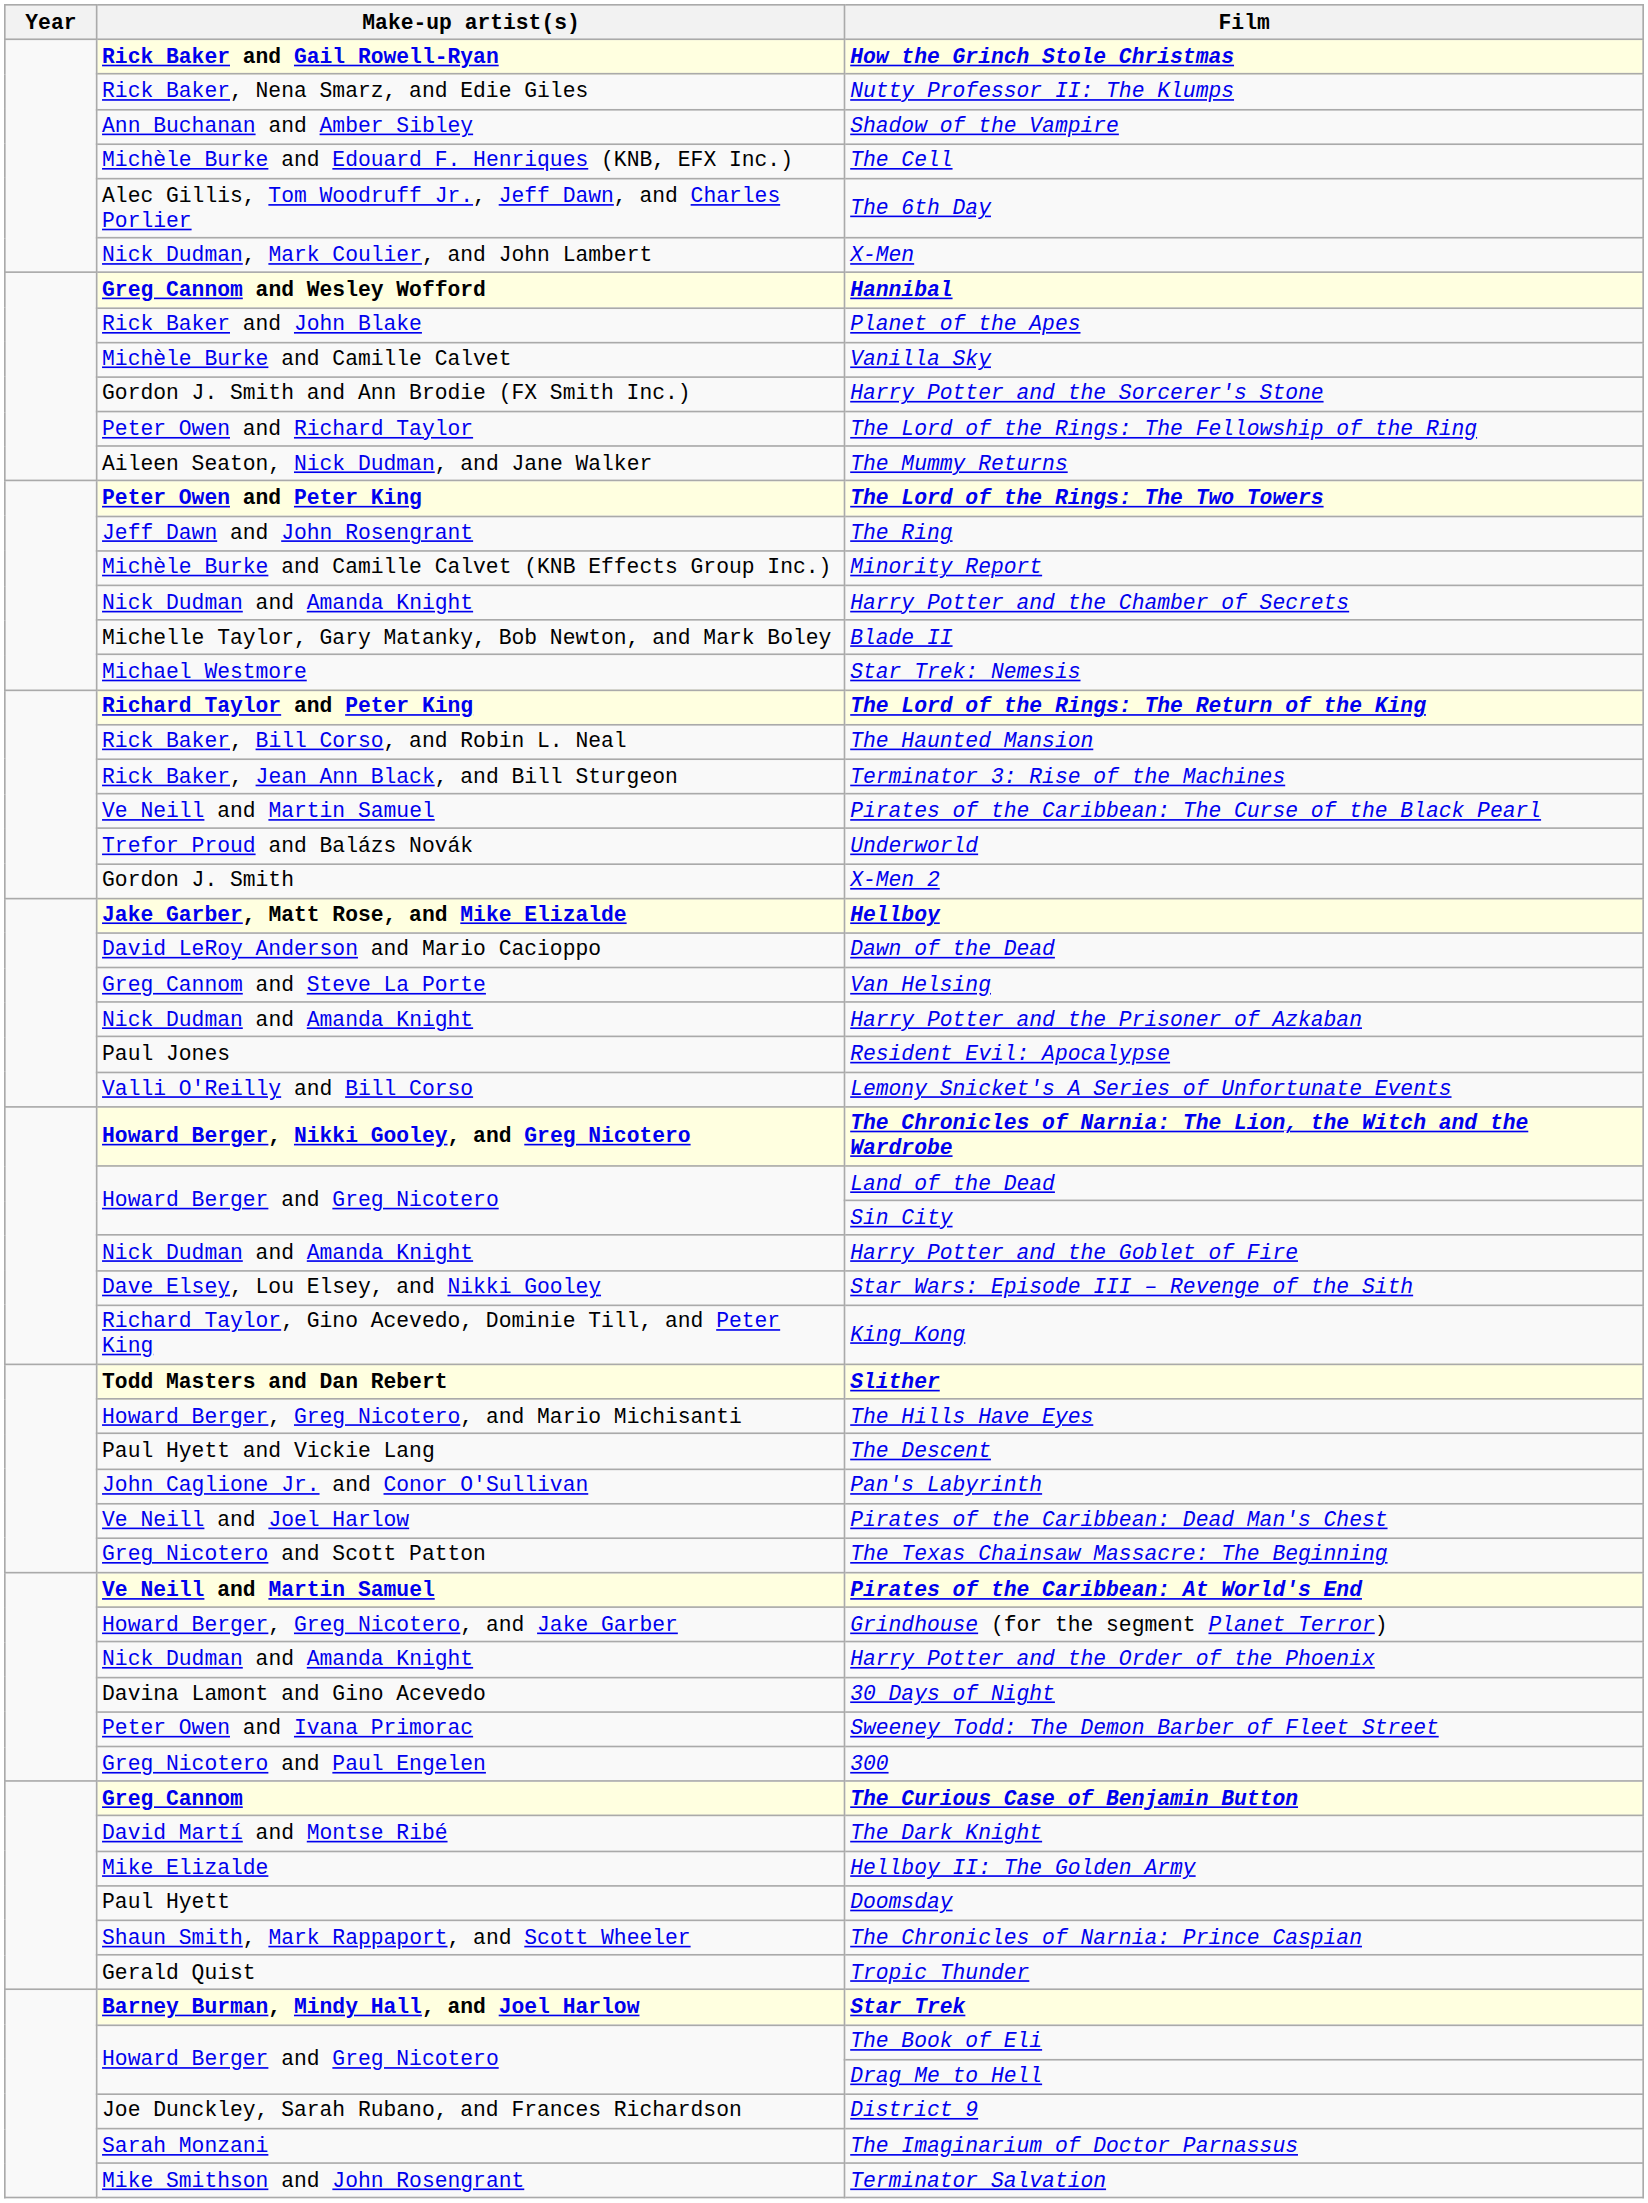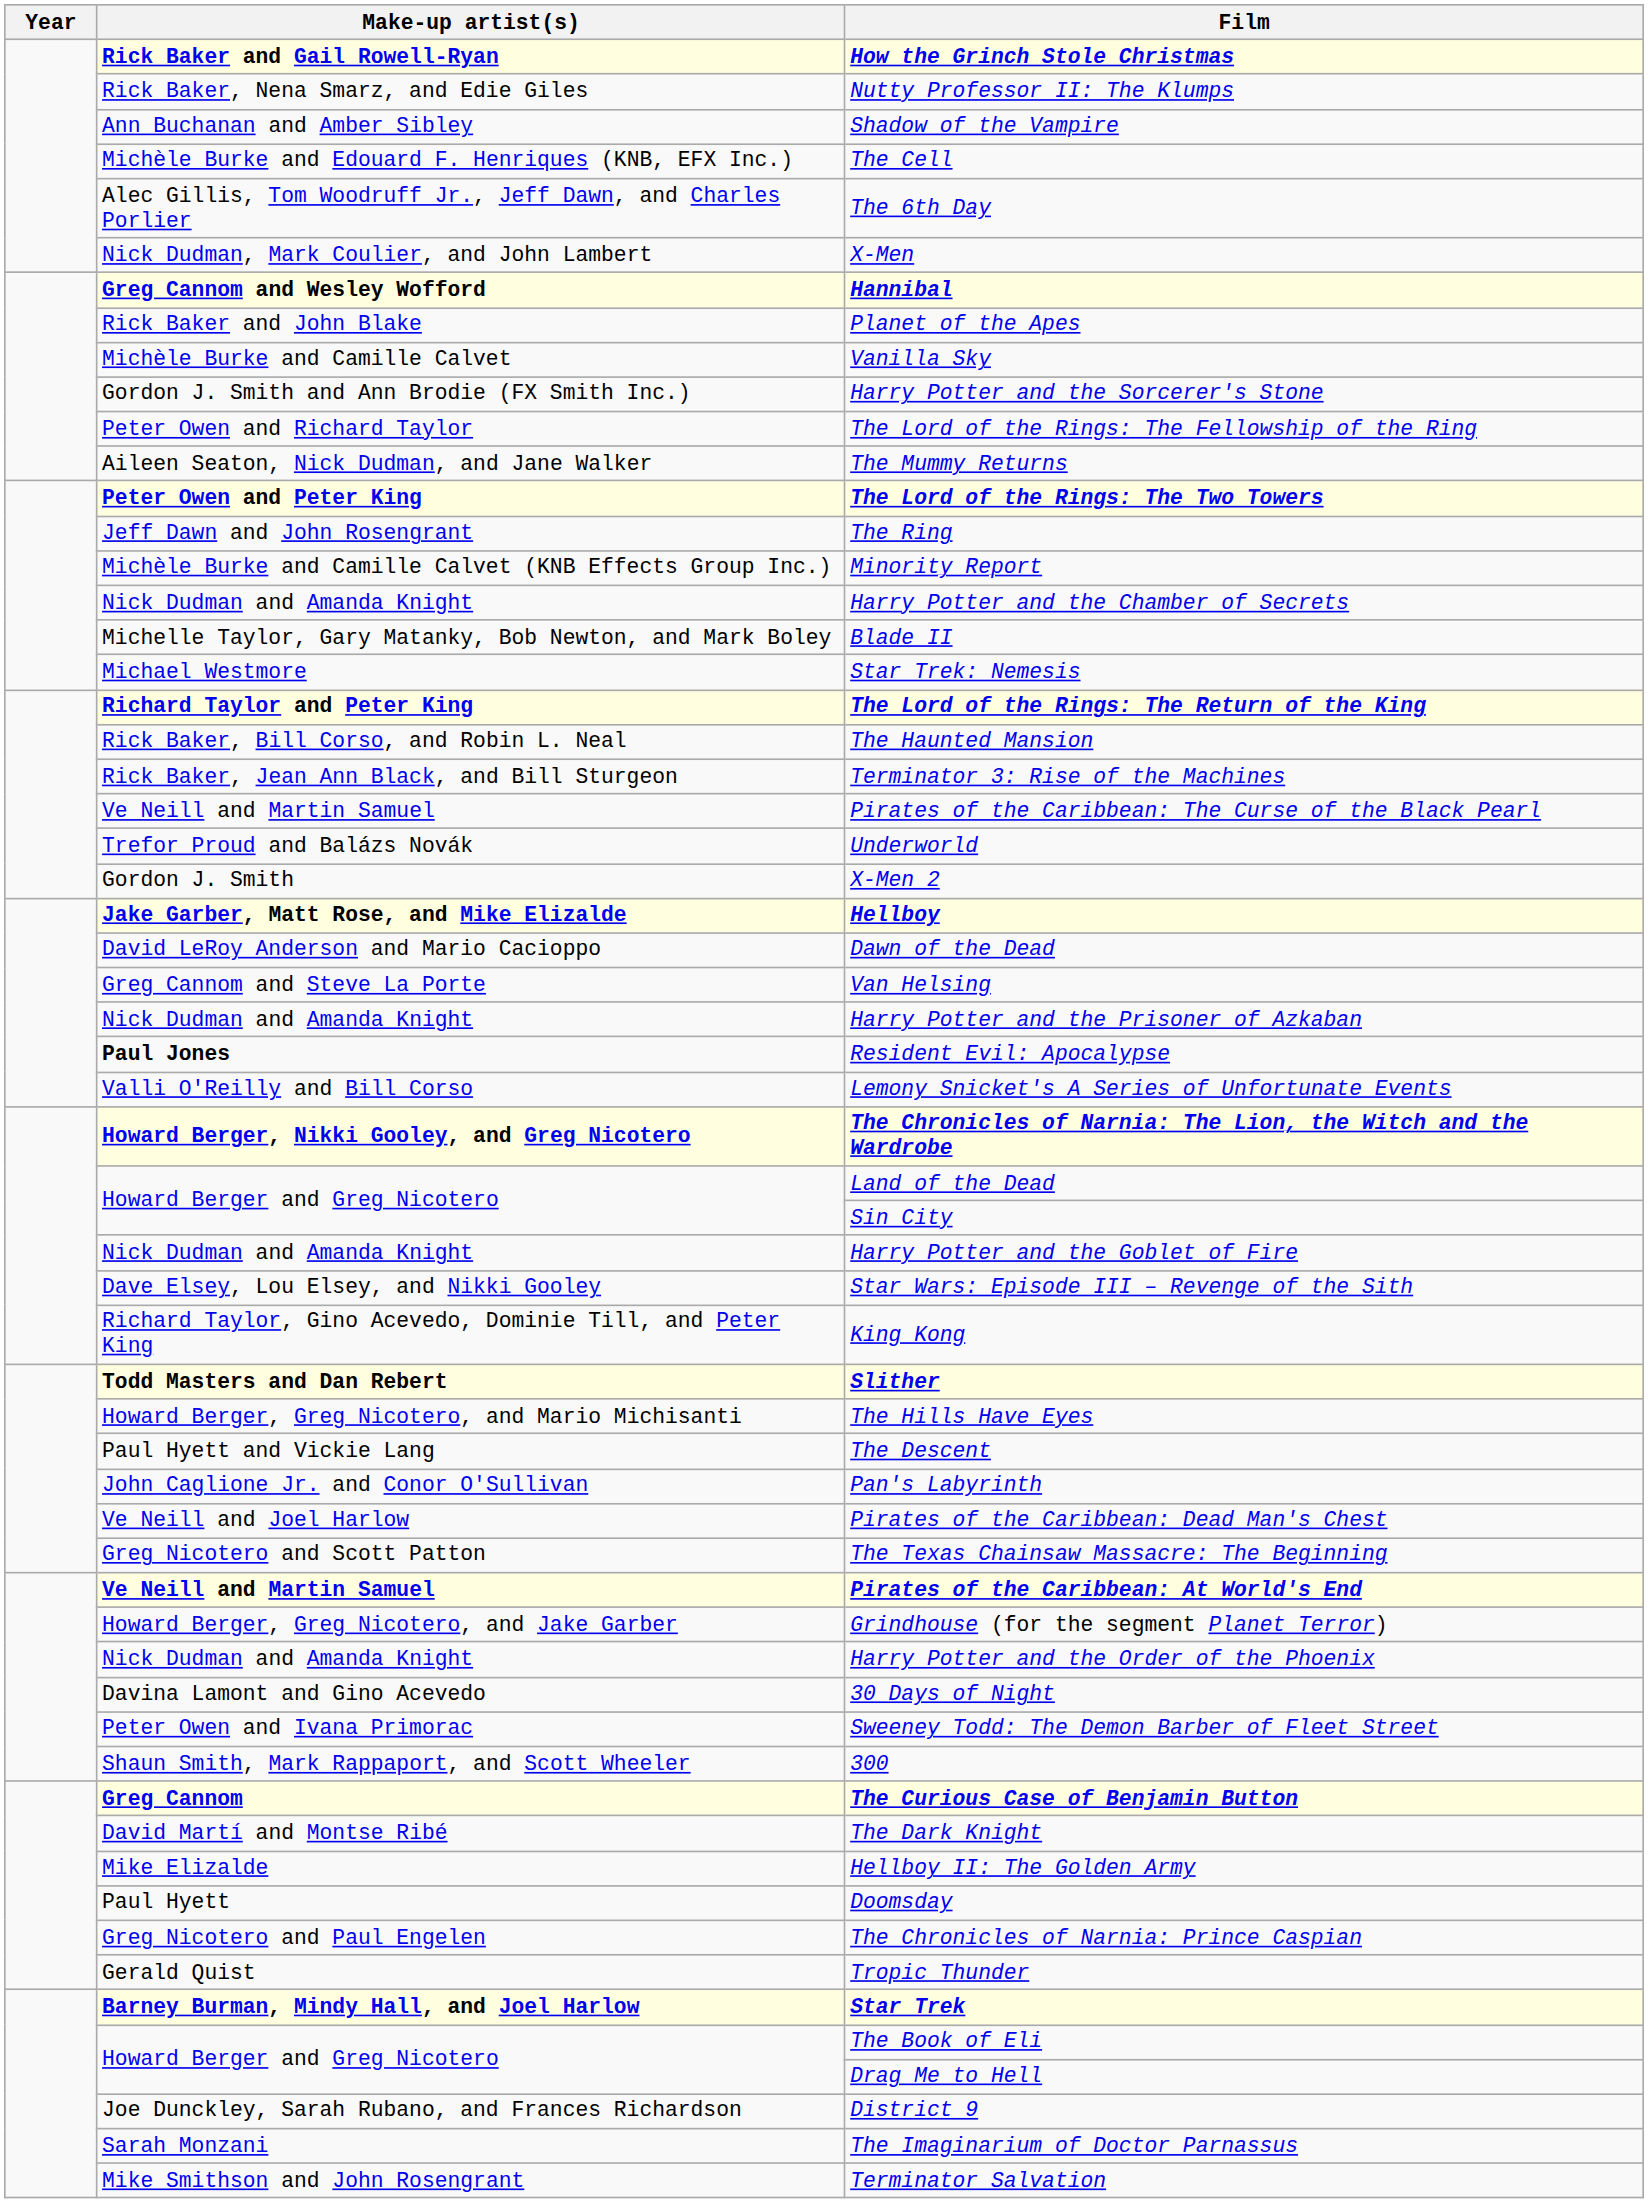Resident Evil: Apocalypse | Make-up artist(s): normal -> bold
300 | Make-up artist(s): Greg Nicotero and Paul Engelen -> Shaun Smith, Mark Rappaport, and Scott Wheeler
The Chronicles of Narnia: Prince Caspian | Make-up artist(s): Shaun Smith, Mark Rappaport, and Scott Wheeler -> Greg Nicotero and Paul Engelen
